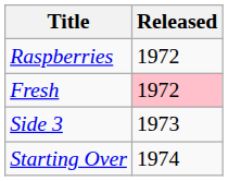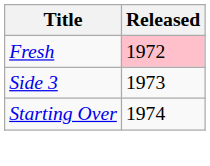- row: Raspberries | 1972
